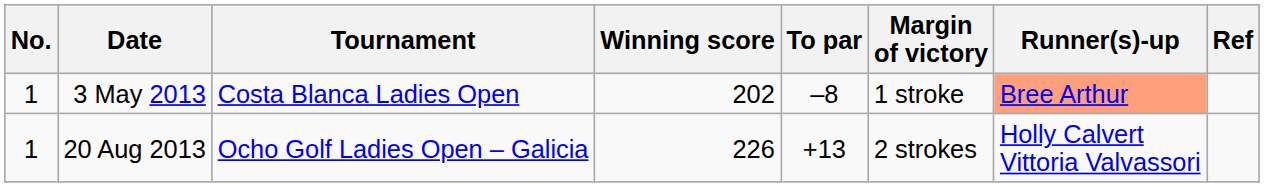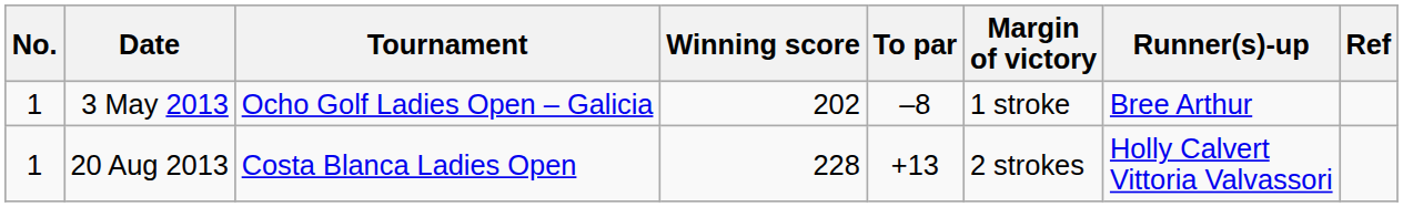3 May 2013 | Tournament: Costa Blanca Ladies Open -> Ocho Golf Ladies Open – Galicia
3 May 2013 | Runner(s)-up: lightsalmon background -> no background
20 Aug 2013 | Tournament: Ocho Golf Ladies Open – Galicia -> Costa Blanca Ladies Open
20 Aug 2013 | Winning score: 226 -> 228
